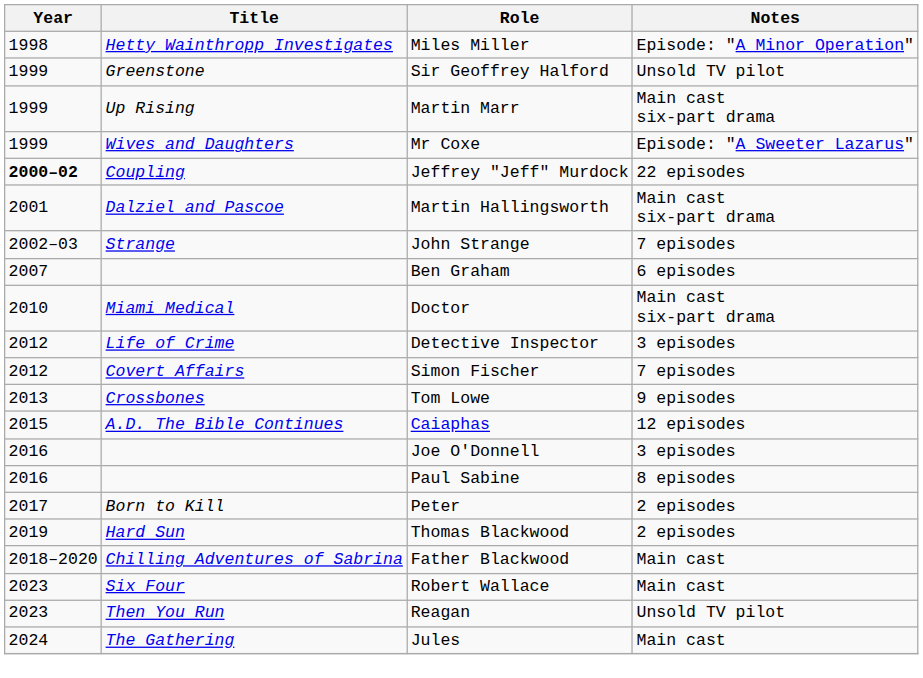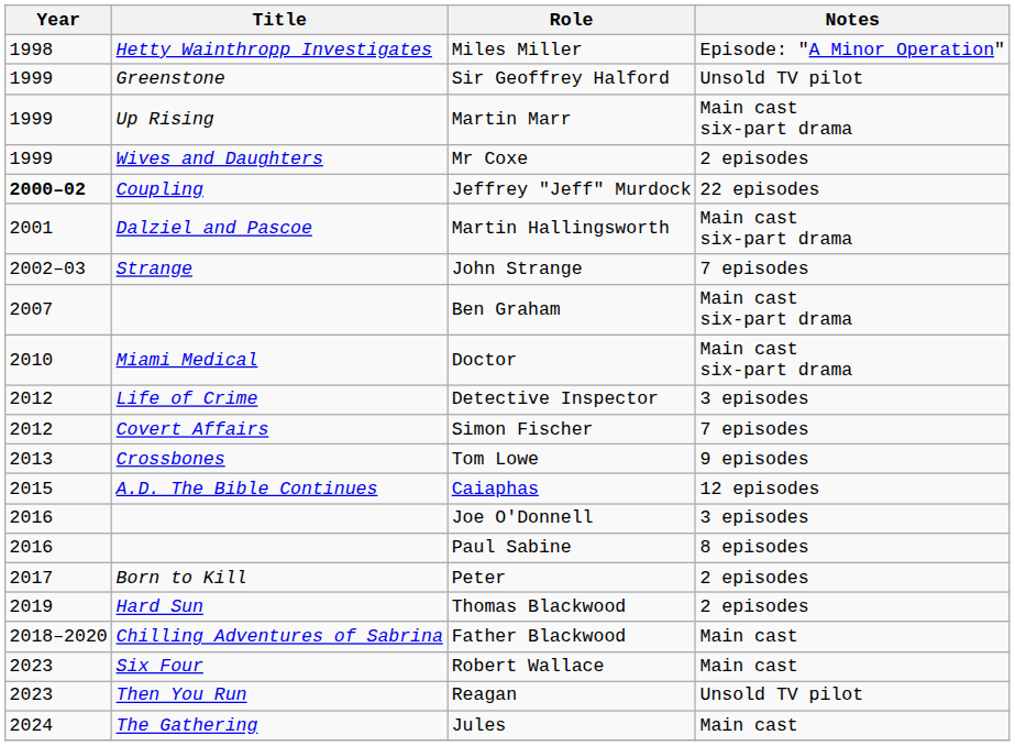Mr Coxe | Notes: Episode: "A Sweeter Lazarus" -> 2 episodes
Ben Graham | Notes: 6 episodes -> Main cast six-part drama
